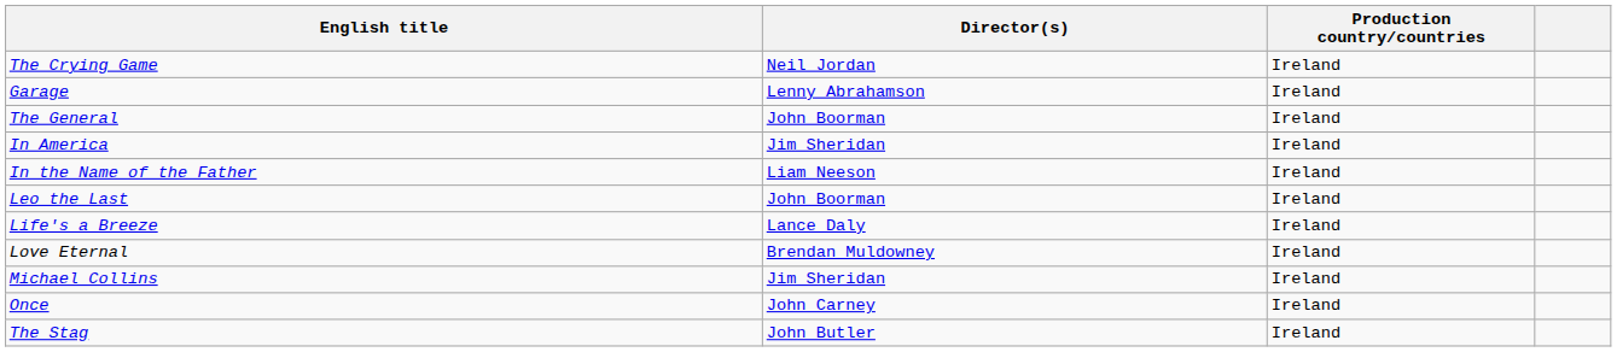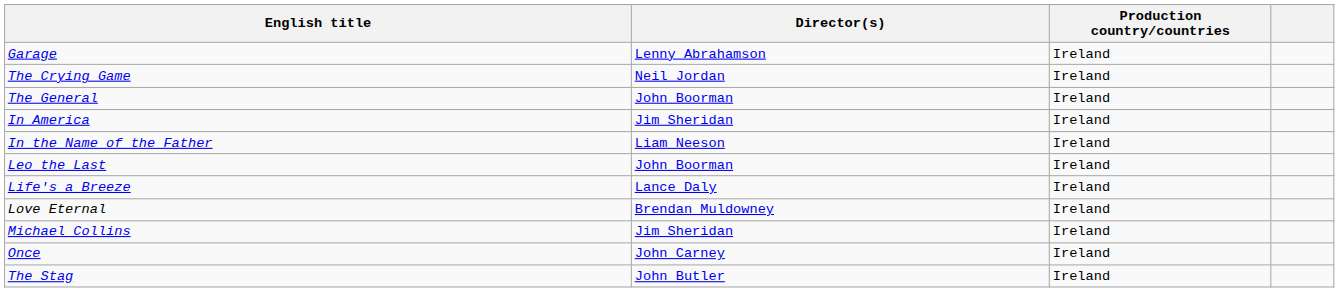rows swapped: The Crying Game <-> Garage
